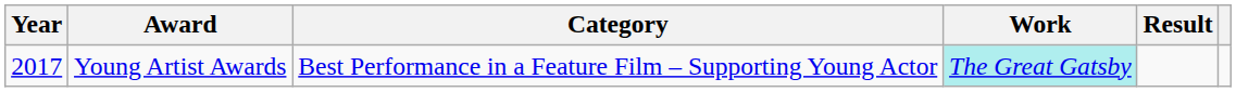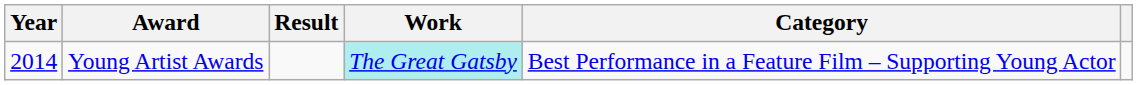columns swapped: Category <-> Result
Young Artist Awards | Year: 2017 -> 2014
